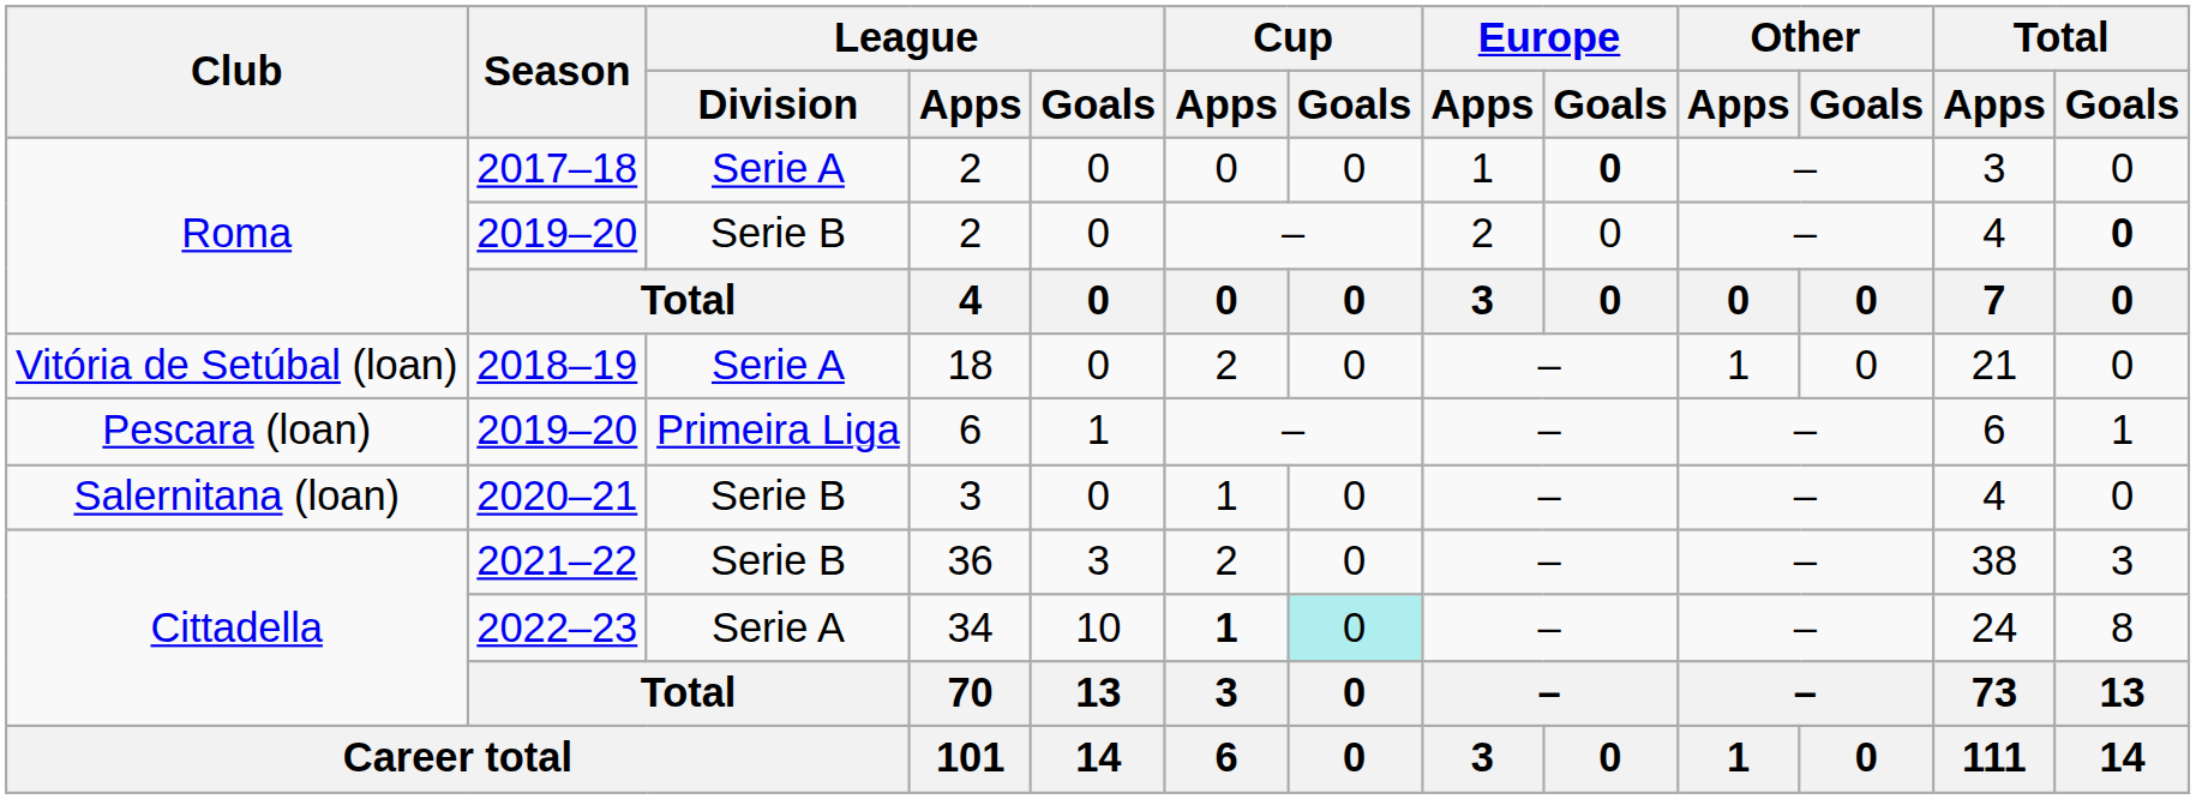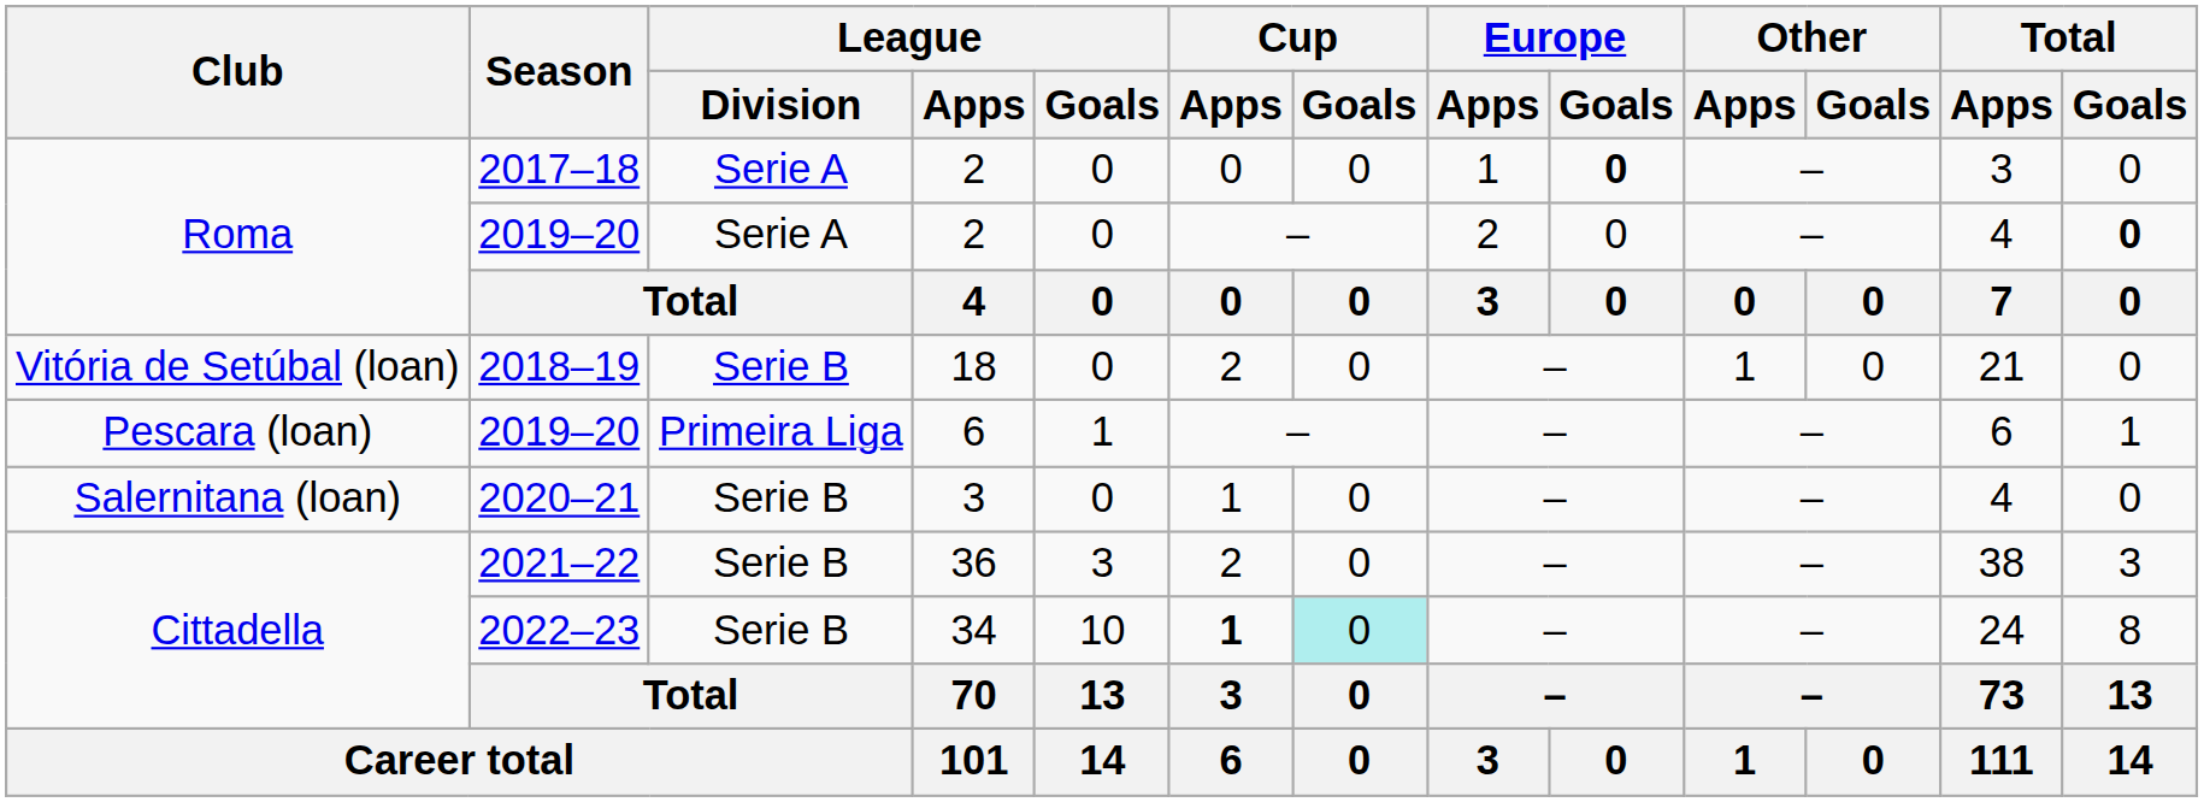2019–20 / 2 | League / Division: Serie B -> Serie A
2018–19 | League / Division: Serie A -> Serie B
2022–23 | League / Division: Serie A -> Serie B
